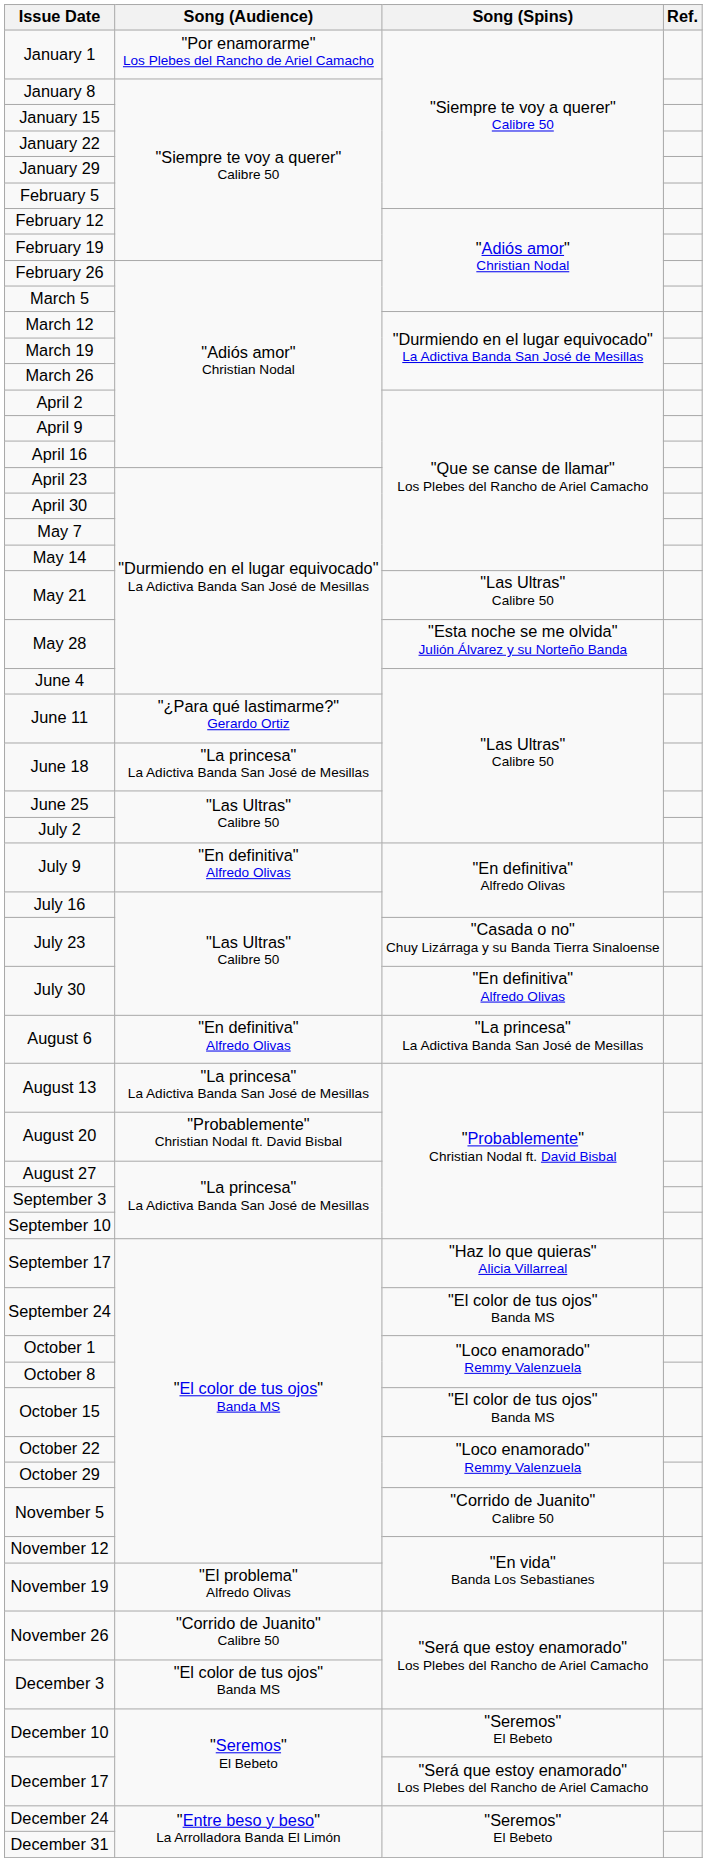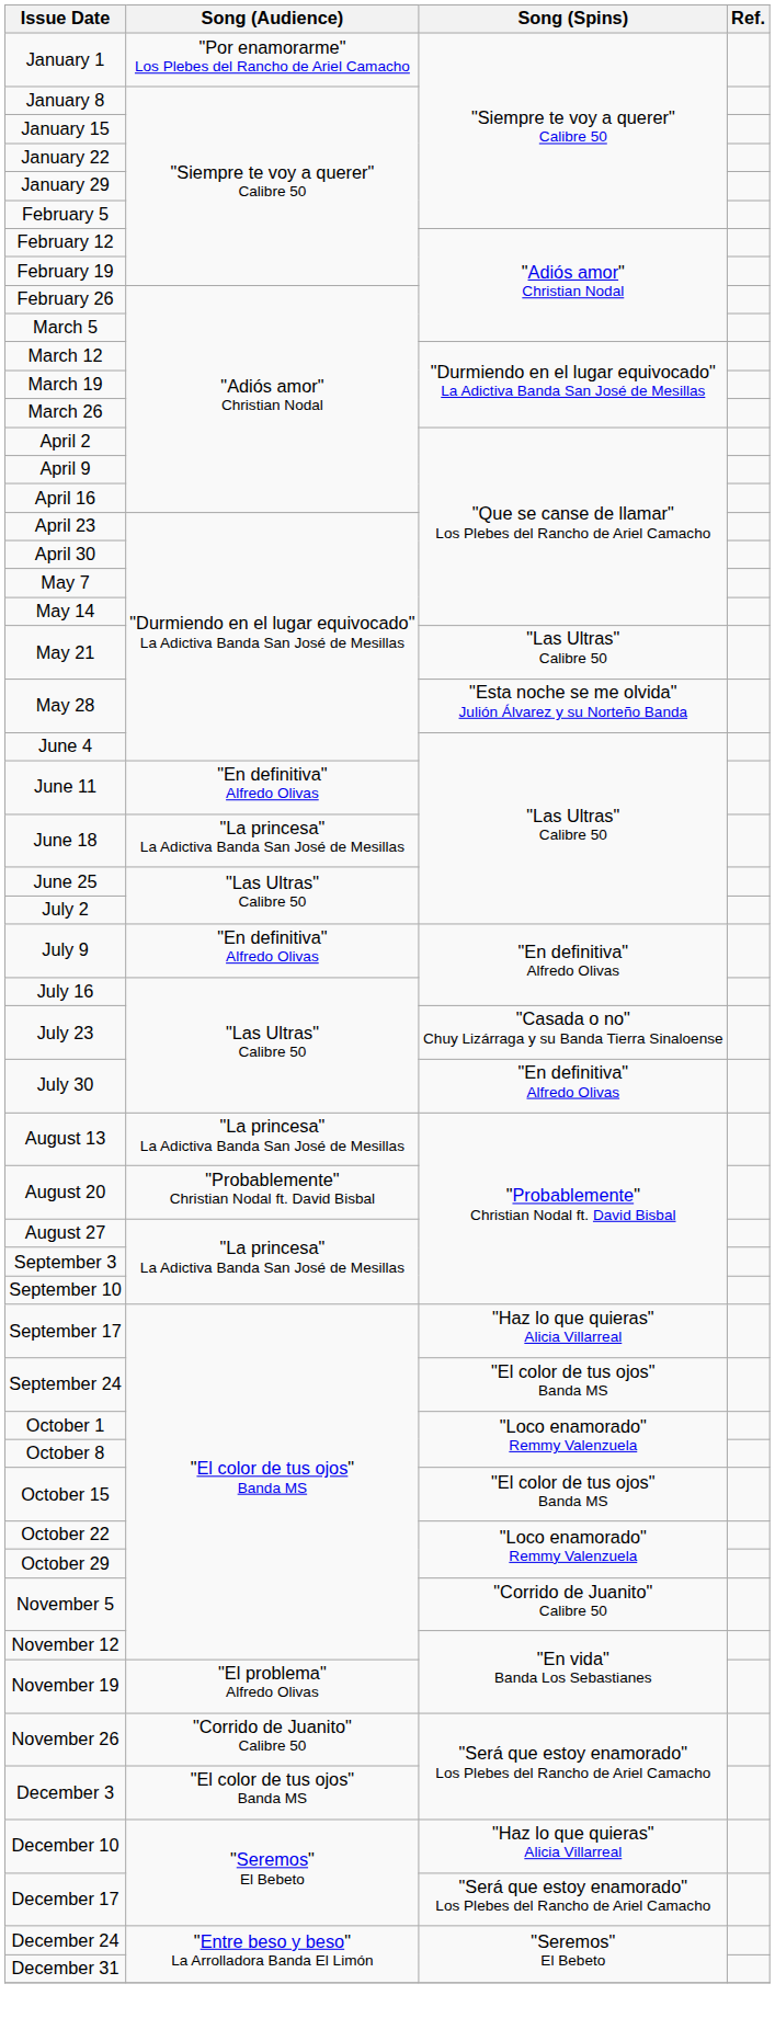June 11 | Song (Audience): "¿Para qué lastimarme?" Gerardo Ortiz -> "En definitiva" Alfredo Olivas
- row: August 6 | "En definitiva" Alfredo Olivas | "La princesa" La Adictiva Banda San José de Mesillas
December 10 | Song (Spins): "Seremos" El Bebeto -> "Haz lo que quieras" Alicia Villarreal
